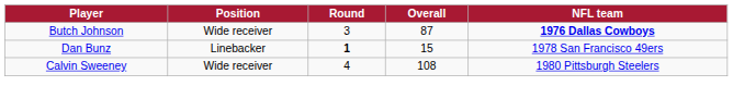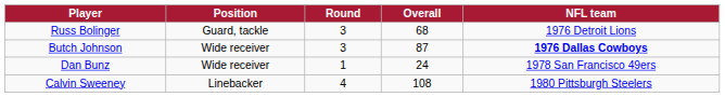+ row: Russ Bolinger | Guard, tackle | 3 | 68 | 1976 Detroit Lions
Dan Bunz | Position: Linebacker -> Wide receiver
Dan Bunz | Round: bold -> normal
Dan Bunz | Overall: 15 -> 24
Calvin Sweeney | Position: Wide receiver -> Linebacker
